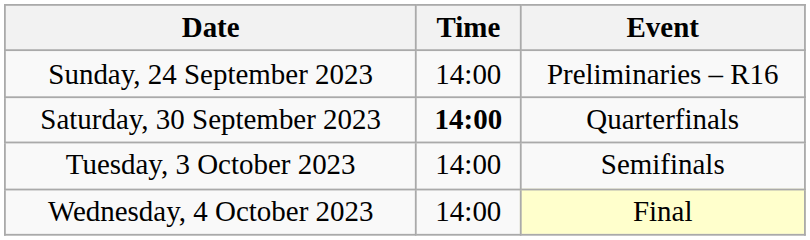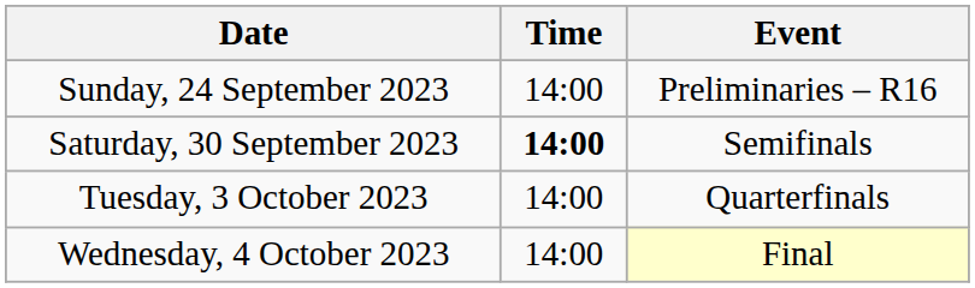Saturday, 30 September 2023 | Event: Quarterfinals -> Semifinals
Tuesday, 3 October 2023 | Event: Semifinals -> Quarterfinals
